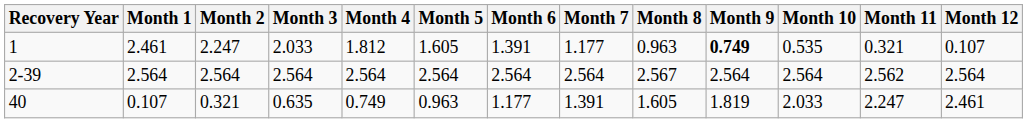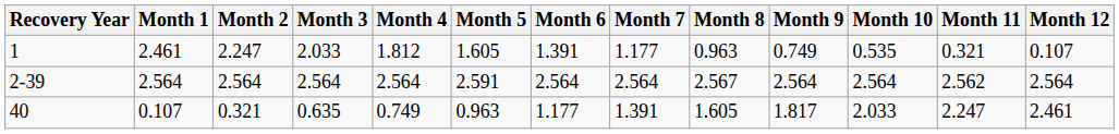1 | Month 9: bold -> normal
2-39 | Month 5: 2.564 -> 2.591
40 | Month 9: 1.819 -> 1.817
